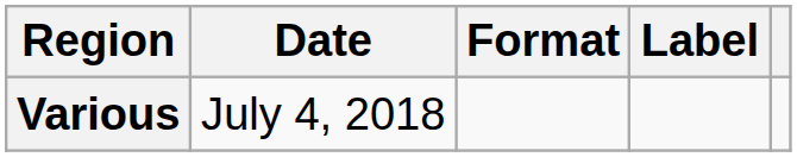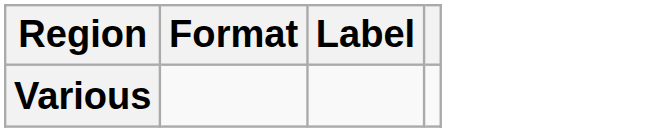- column: Date | July 4, 2018
